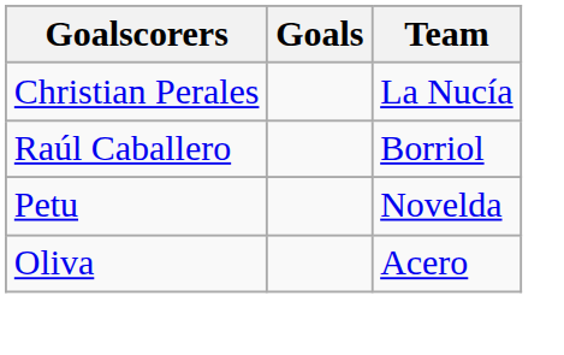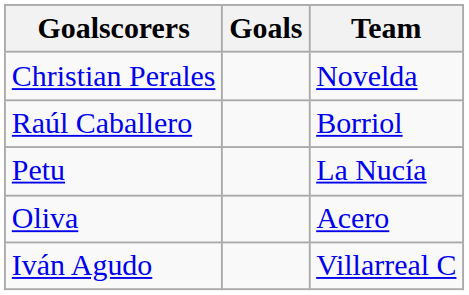Christian Perales | Team: La Nucía -> Novelda
Petu | Team: Novelda -> La Nucía
+ row: Iván Agudo | Villarreal C
